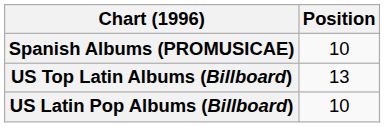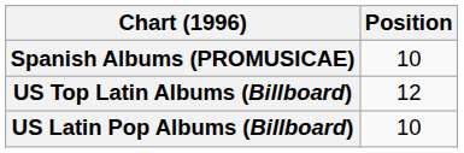US Top Latin Albums (Billboard) | Position: 13 -> 12
